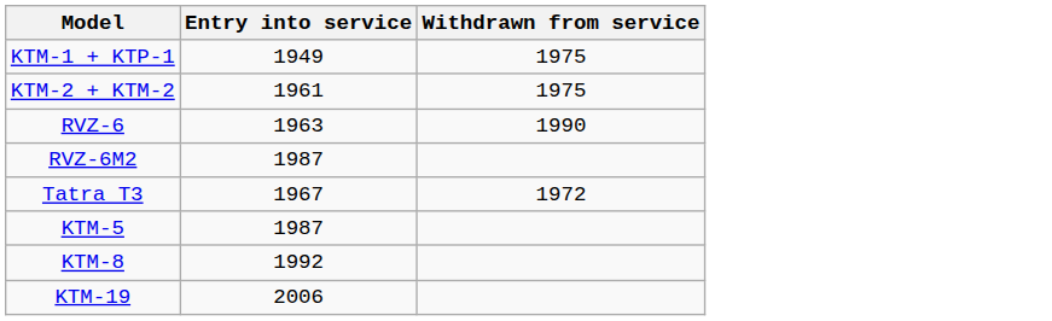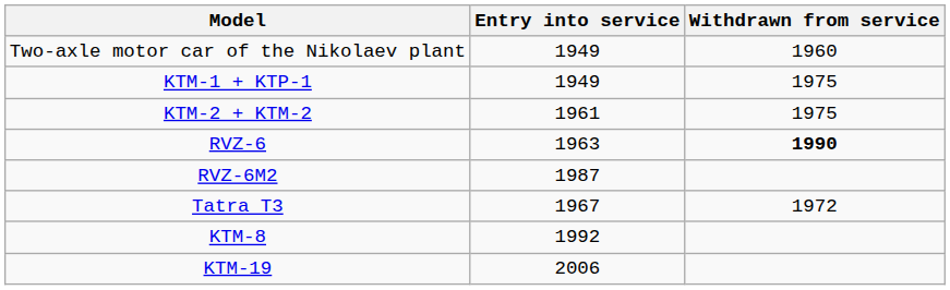+ row: Two-axle motor car of the Nikolaev plant | 1949 | 1960
RVZ-6 | Withdrawn from service: normal -> bold
- row: KTM-5 | 1987
